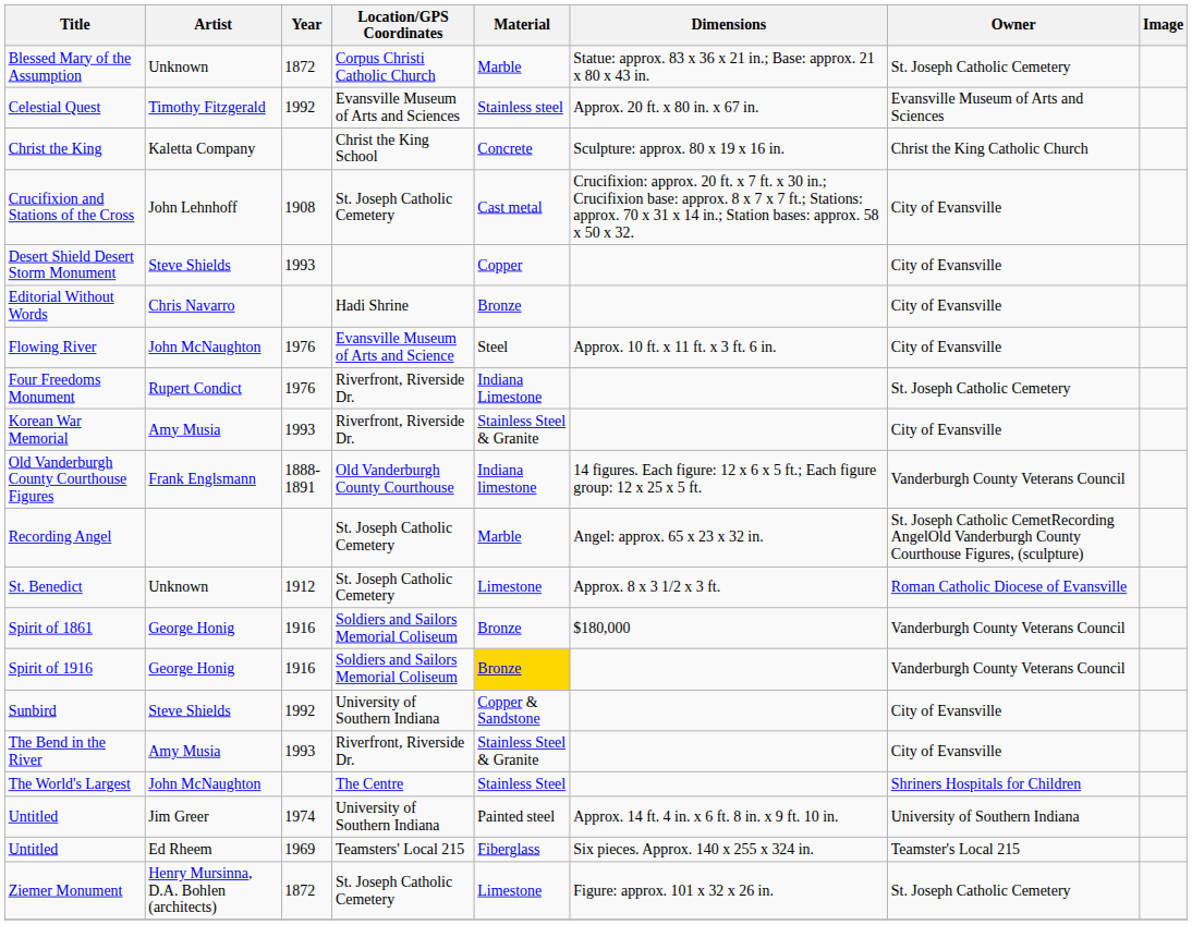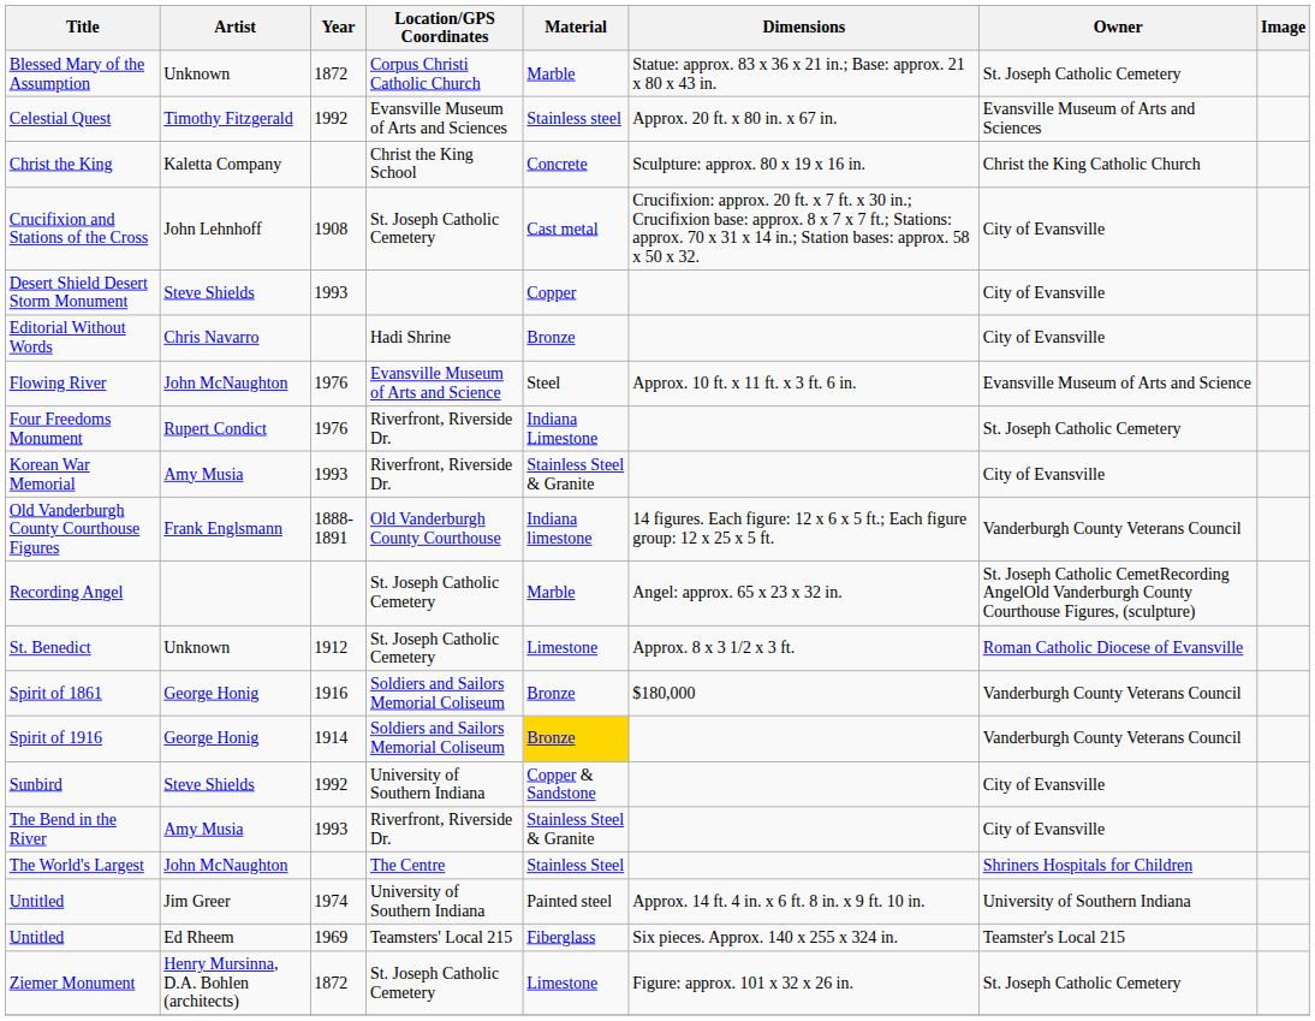Flowing River | Owner: City of Evansville -> Evansville Museum of Arts and Science
Spirit of 1916 | Year: 1916 -> 1914
